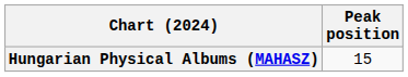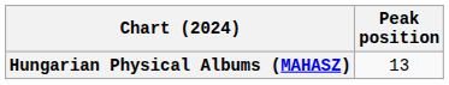Hungarian Physical Albums (MAHASZ) | Peak position: 15 -> 13
